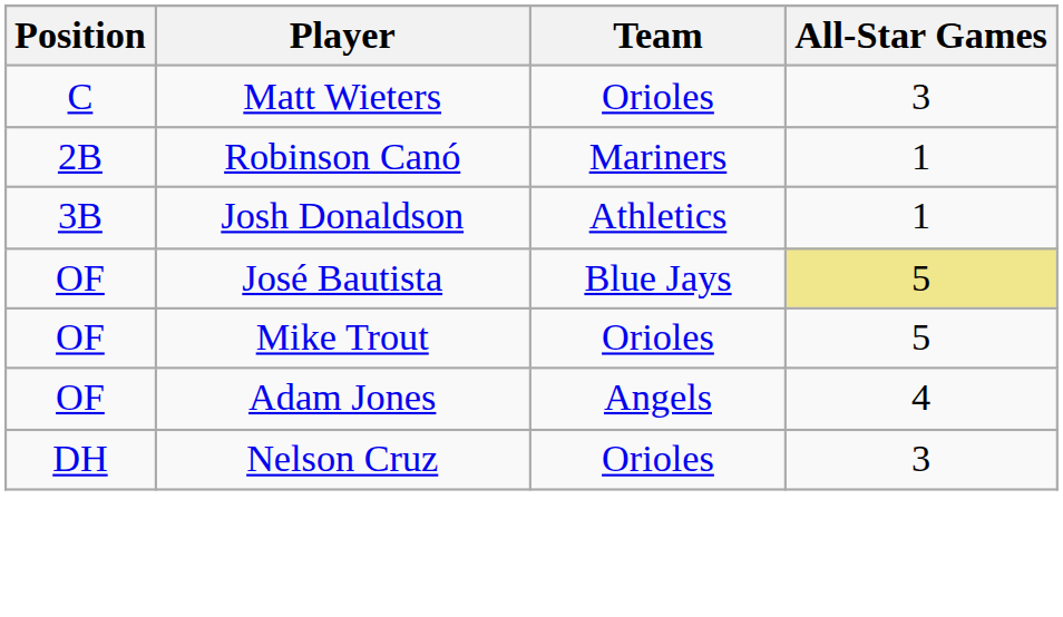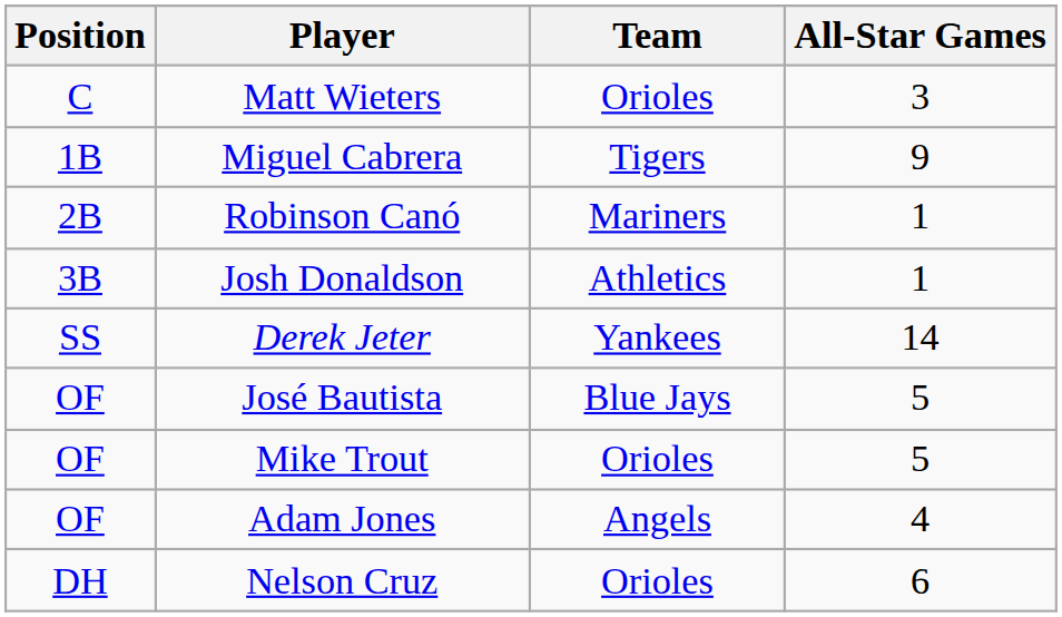+ row: 1B | Miguel Cabrera | Tigers | 9
+ row: SS | Derek Jeter | Yankees | 14
José Bautista | All-Star Games: khaki background -> no background
Nelson Cruz | All-Star Games: 3 -> 6
